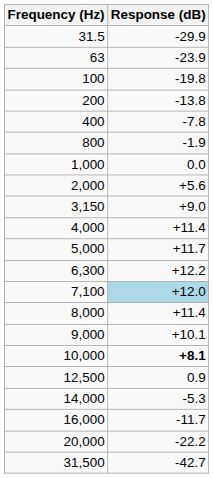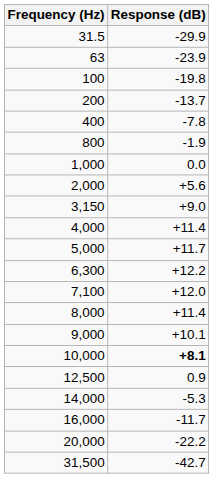200 | Response (dB): -13.8 -> -13.7
7,100 | Response (dB): lightblue background -> no background
